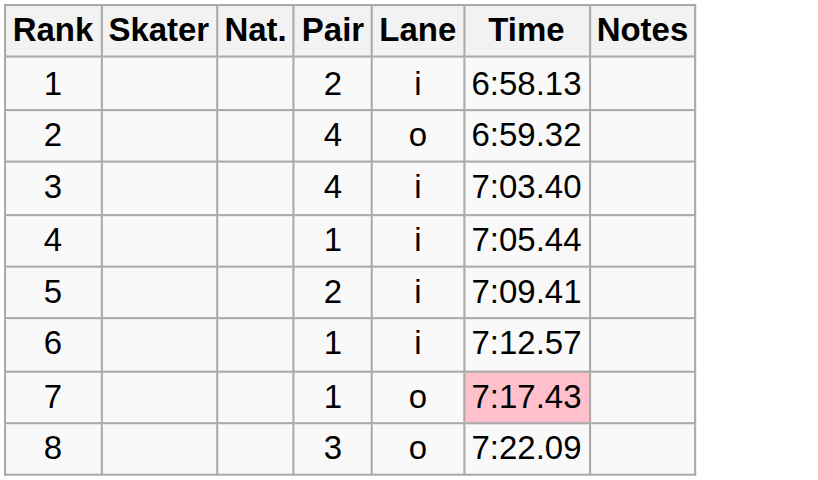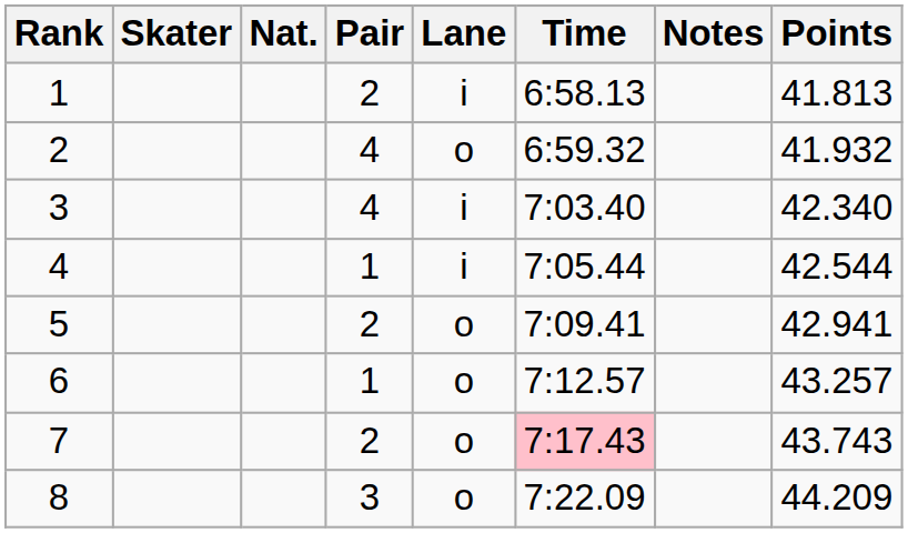+ column: Points | 41.813 | 41.932 | 42.340 | 42.544 | 42.941 | 43.257 | 43.743 | 44.209
5 | Lane: i -> o
6 | Lane: i -> o
7 | Pair: 1 -> 2
